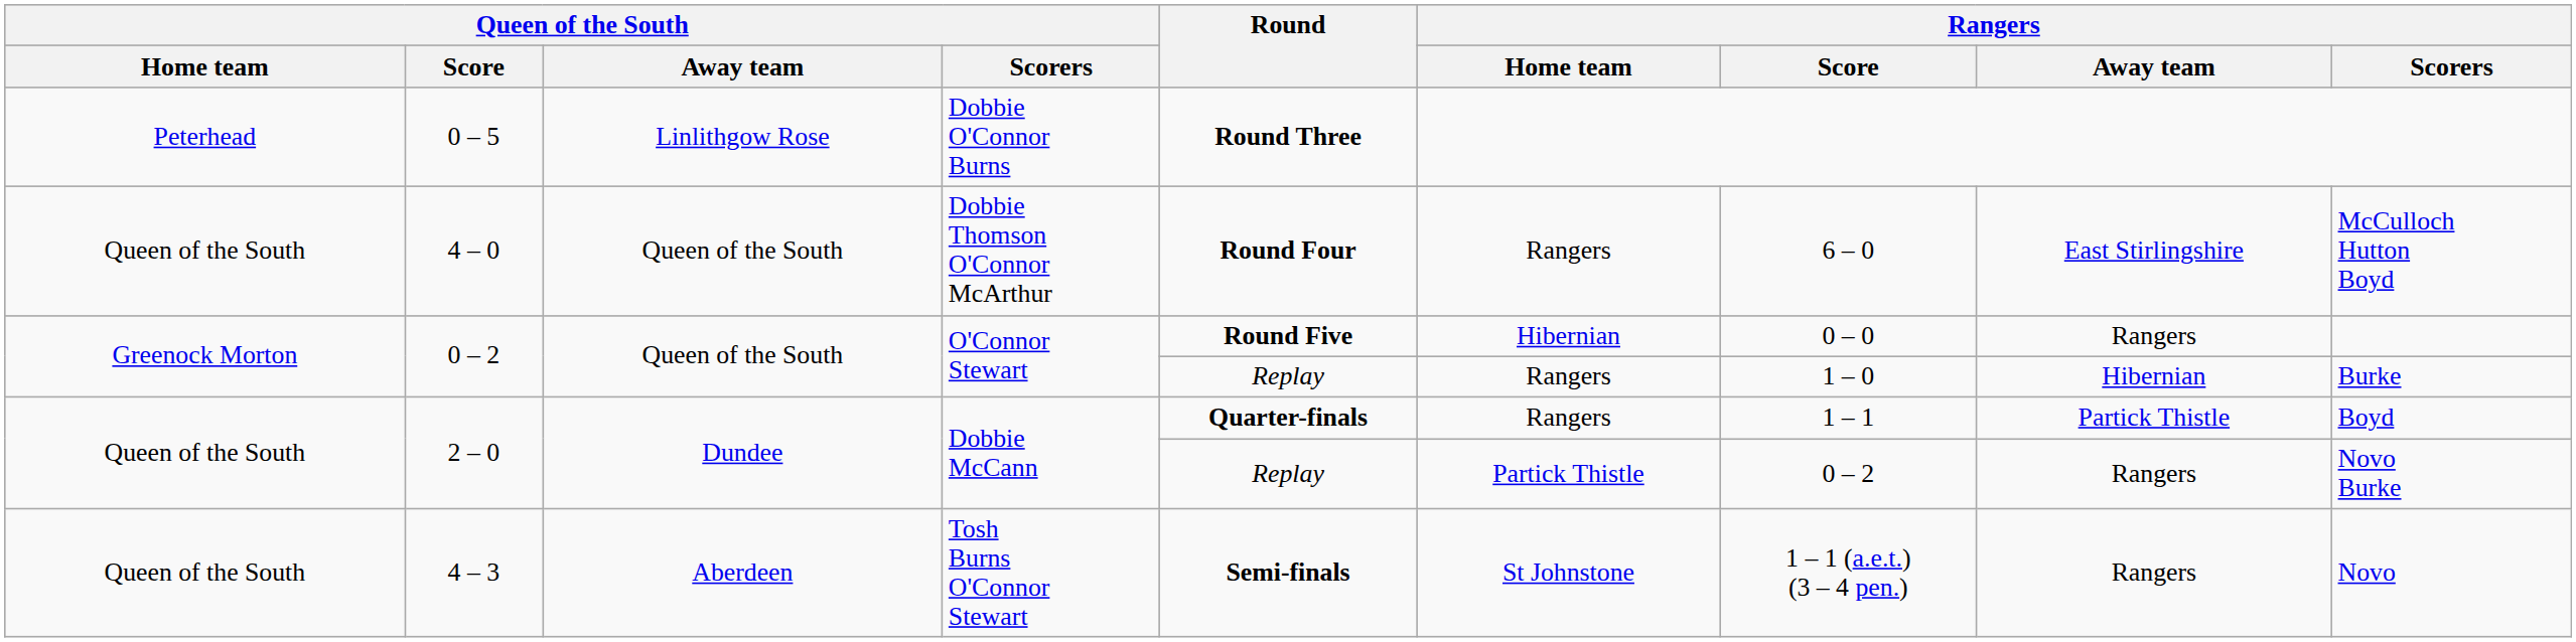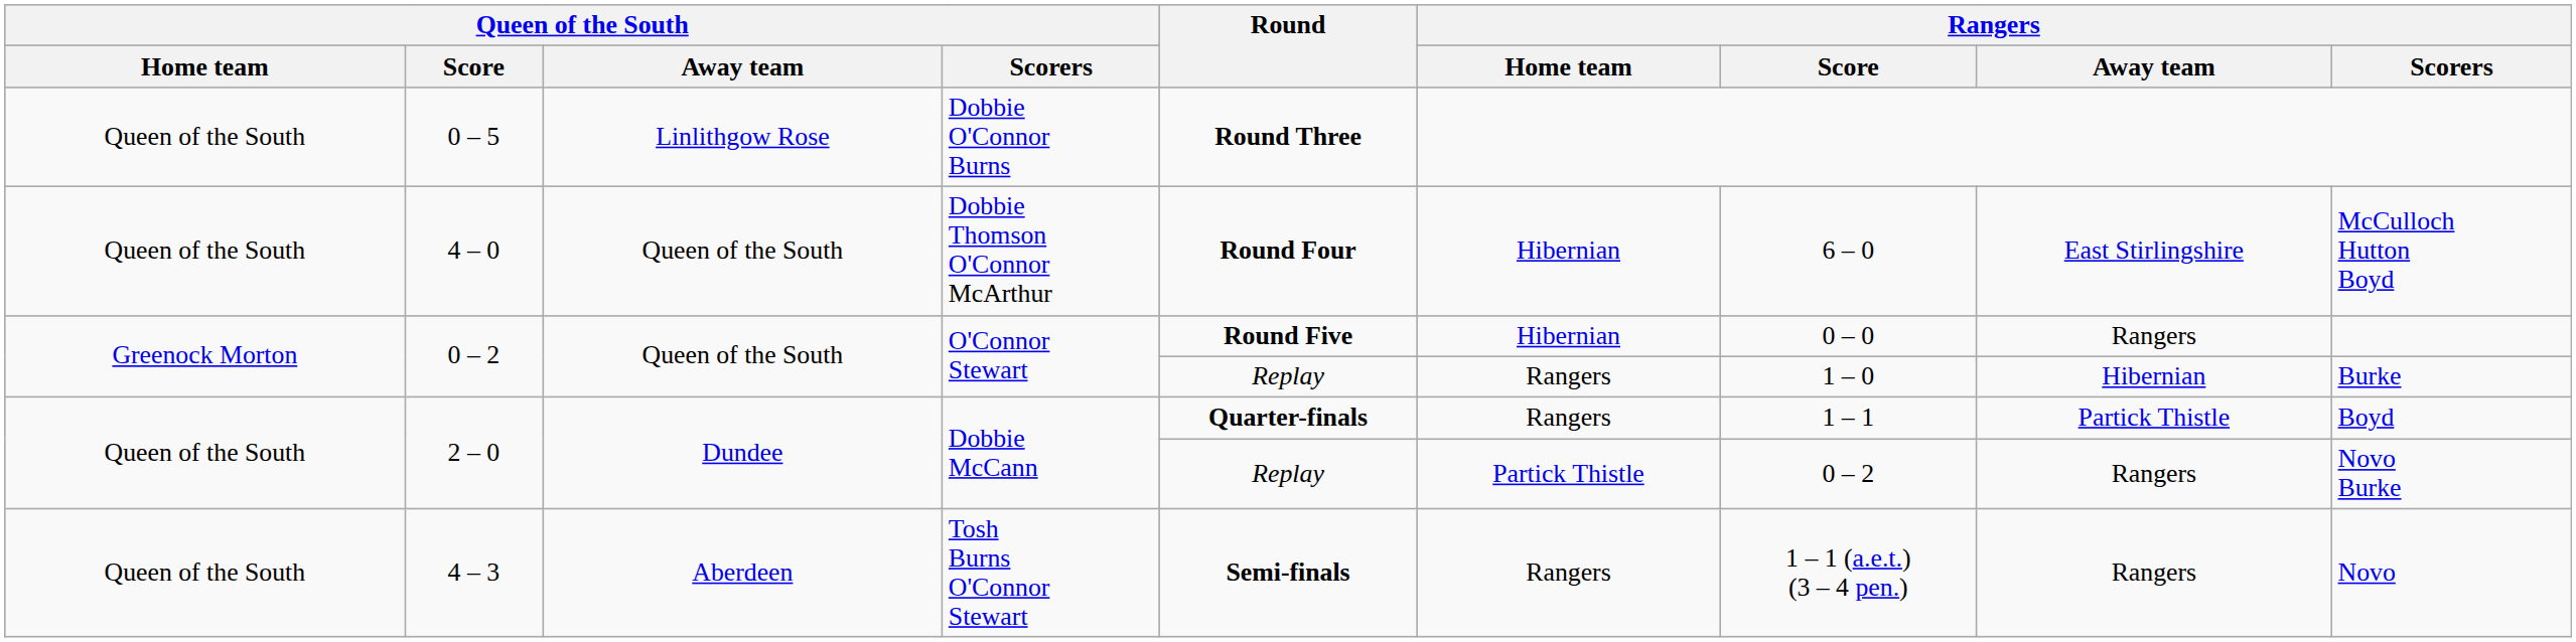0 – 5 | Queen of the South / Home team: Peterhead -> Queen of the South
4 – 0 | Rangers / Home team: Rangers -> Hibernian
4 – 3 | Rangers / Home team: St Johnstone -> Rangers
